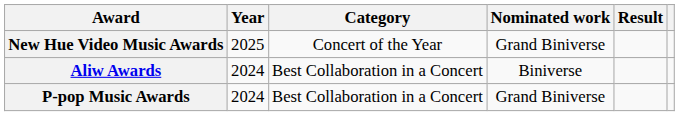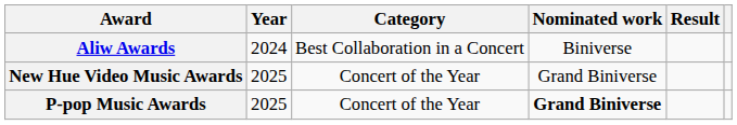rows swapped: Aliw Awards <-> New Hue Video Music Awards
P-pop Music Awards | Year: 2024 -> 2025
P-pop Music Awards | Category: Best Collaboration in a Concert -> Concert of the Year
P-pop Music Awards | Nominated work: normal -> bold
